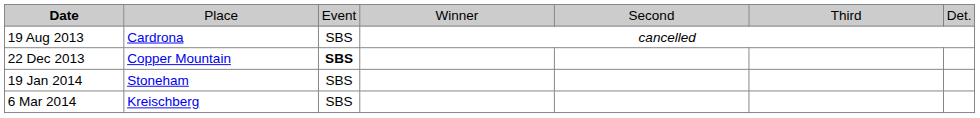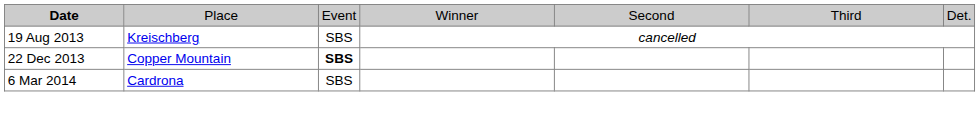19 Aug 2013 | column 2: Cardrona -> Kreischberg
- row: 19 Jan 2014 | Stoneham | SBS
6 Mar 2014 | column 2: Kreischberg -> Cardrona
